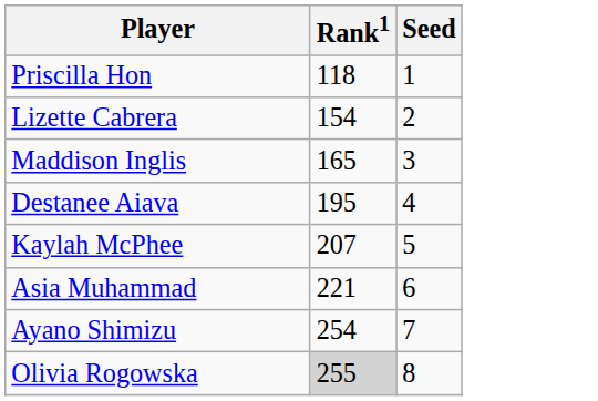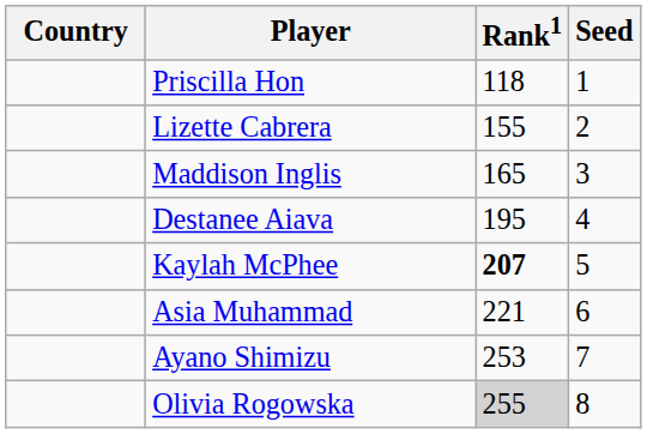+ column: Country
Lizette Cabrera | Rank1: 154 -> 155
Kaylah McPhee | Rank1: normal -> bold
Ayano Shimizu | Rank1: 254 -> 253
